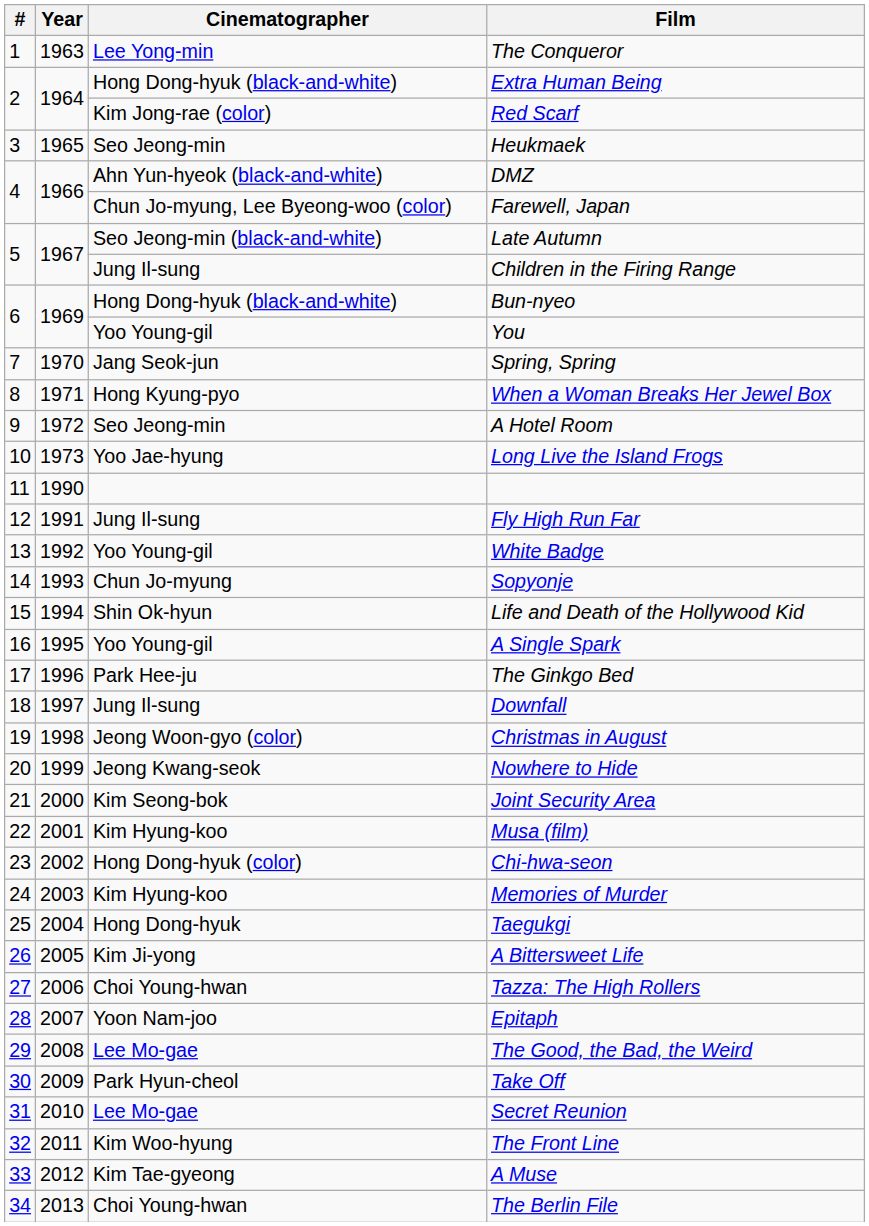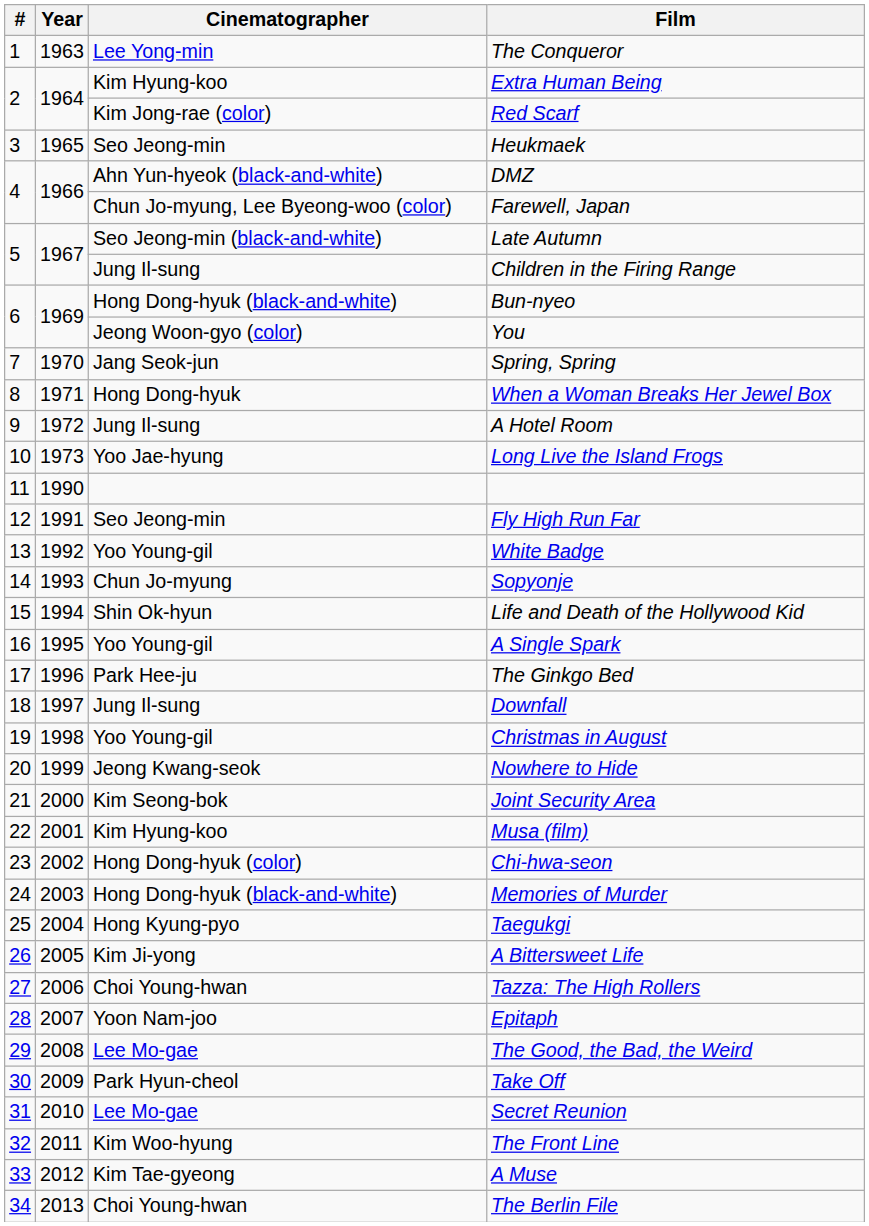Extra Human Being | Cinematographer: Hong Dong-hyuk (black-and-white) -> Kim Hyung-koo
You | Cinematographer: Yoo Young-gil -> Jeong Woon-gyo (color)
When a Woman Breaks Her Jewel Box | Cinematographer: Hong Kyung-pyo -> Hong Dong-hyuk
A Hotel Room | Cinematographer: Seo Jeong-min -> Jung Il-sung
Fly High Run Far | Cinematographer: Jung Il-sung -> Seo Jeong-min
Christmas in August | Cinematographer: Jeong Woon-gyo (color) -> Yoo Young-gil
Memories of Murder | Cinematographer: Kim Hyung-koo -> Hong Dong-hyuk (black-and-white)
Taegukgi | Cinematographer: Hong Dong-hyuk -> Hong Kyung-pyo
